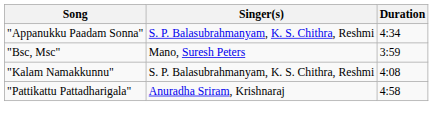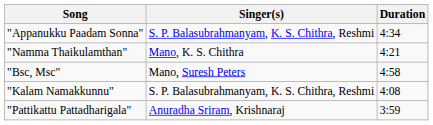+ row: "Namma Thaikulamthan" | Mano, K. S. Chithra | 4:21
"Bsc, Msc" | Duration: 3:59 -> 4:58
"Pattikattu Pattadharigala" | Duration: 4:58 -> 3:59
